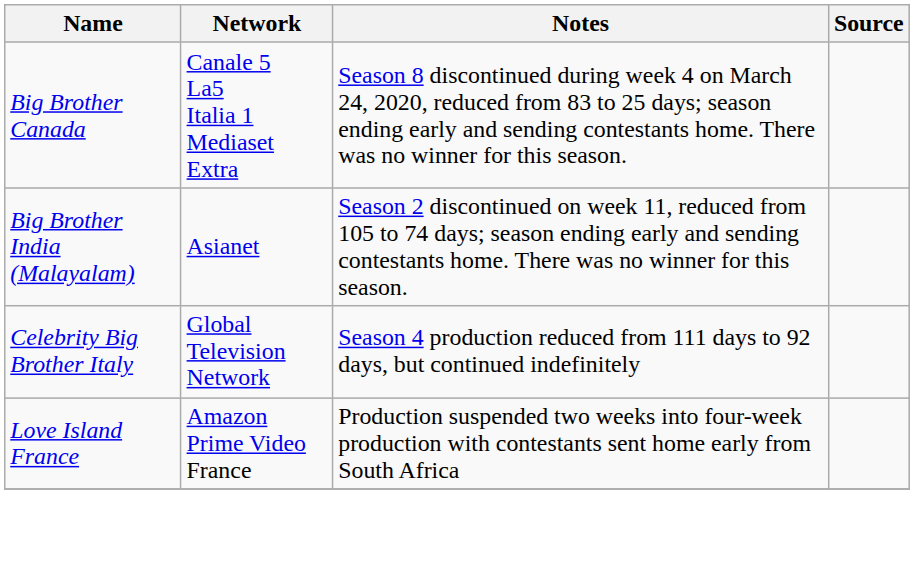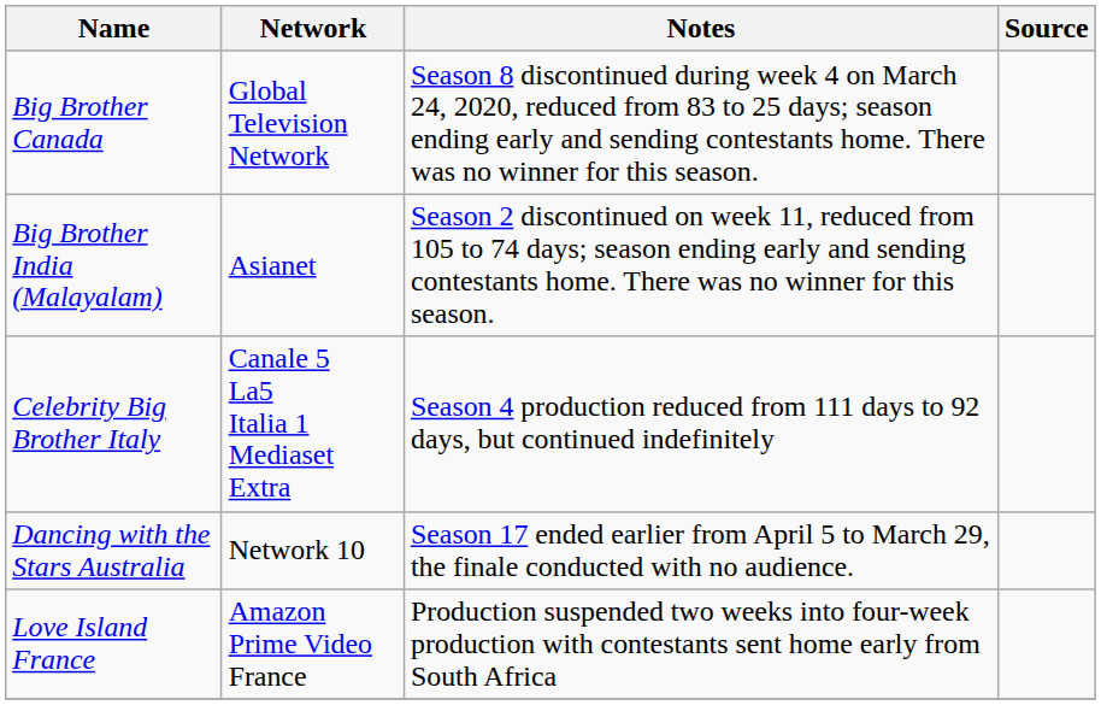Big Brother Canada | Network: Canale 5 La5 Italia 1 Mediaset Extra -> Global Television Network
Celebrity Big Brother Italy | Network: Global Television Network -> Canale 5 La5 Italia 1 Mediaset Extra
+ row: Dancing with the Stars Australia | Network 10 | Season 17 ended earlier from April 5 to March 29, the finale conducted with no audience.
